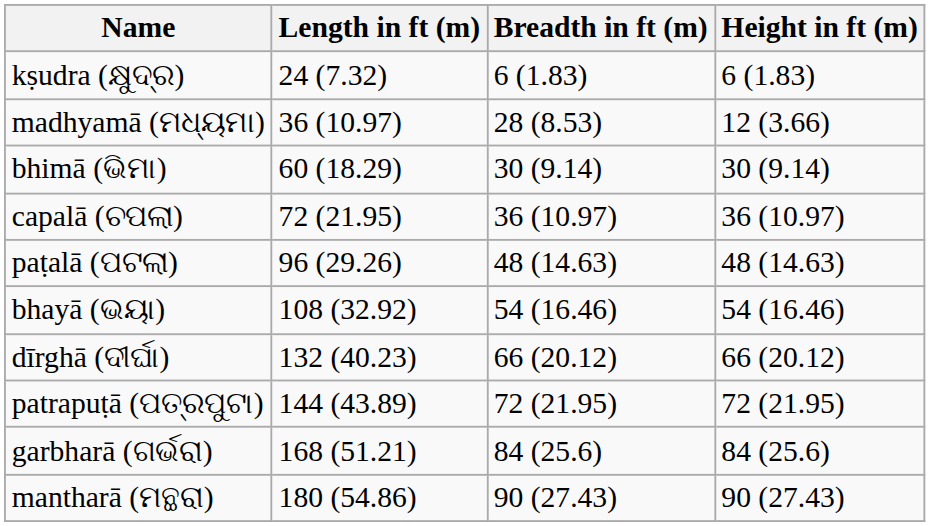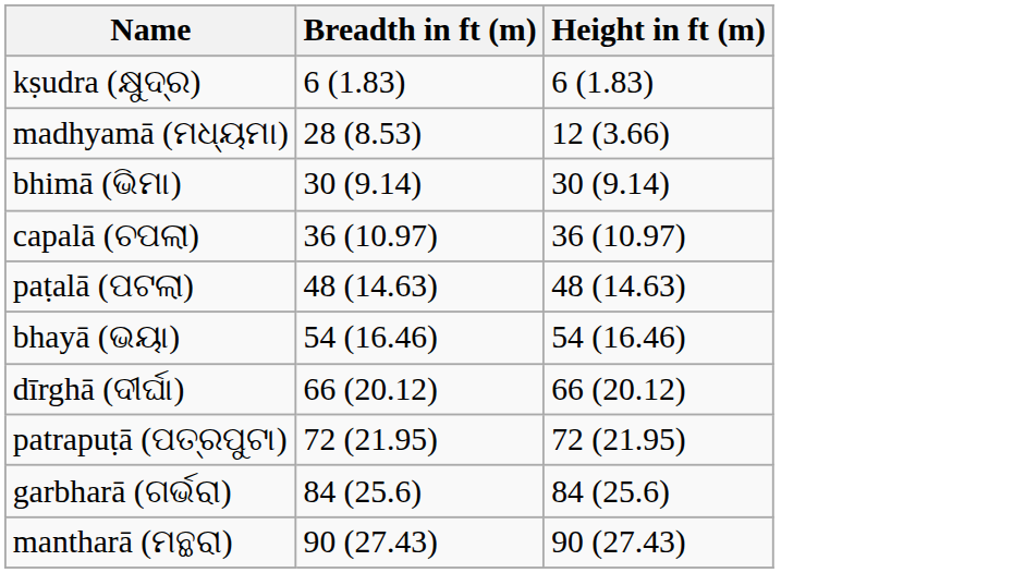- column: Length in ft (m) | 24 (7.32) | 36 (10.97) | 60 (18.29) | 72 (21.95) | 96 (29.26) | 108 (32.92) | 132 (40.23) | 144 (43.89) | 168 (51.21) | 180 (54.86)
